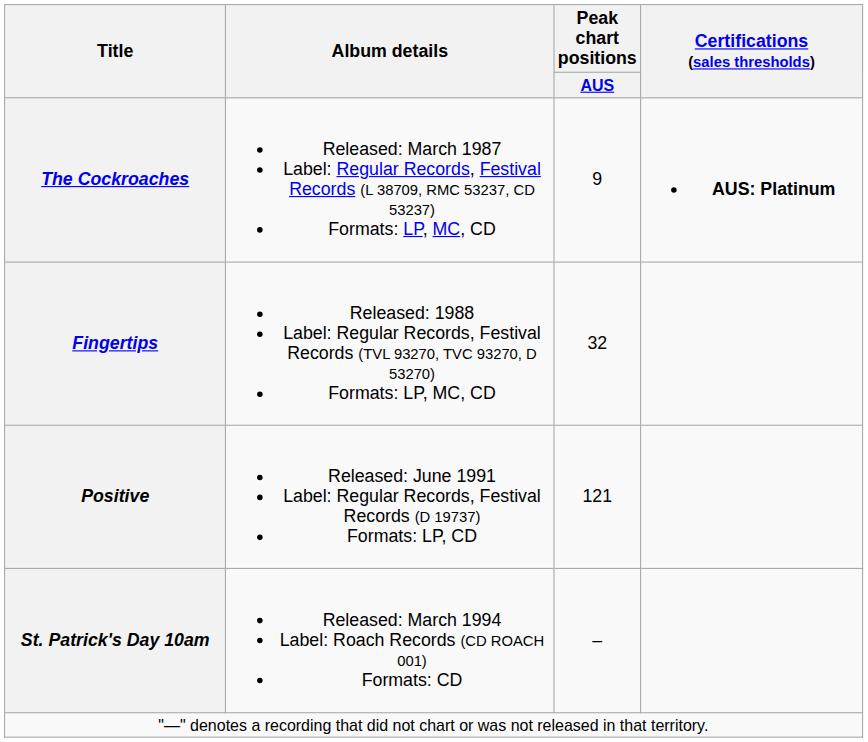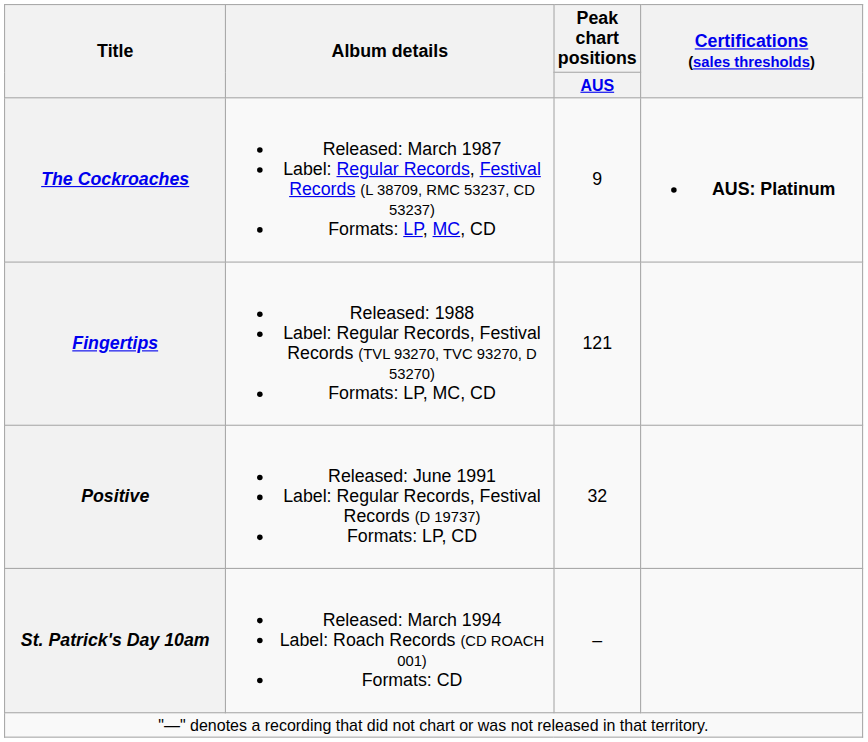Fingertips | Peak chart positions / AUS: 32 -> 121
Positive | Peak chart positions / AUS: 121 -> 32
